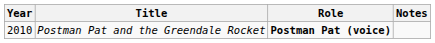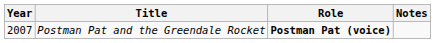Postman Pat and the Greendale Rocket | Year: 2010 -> 2007
